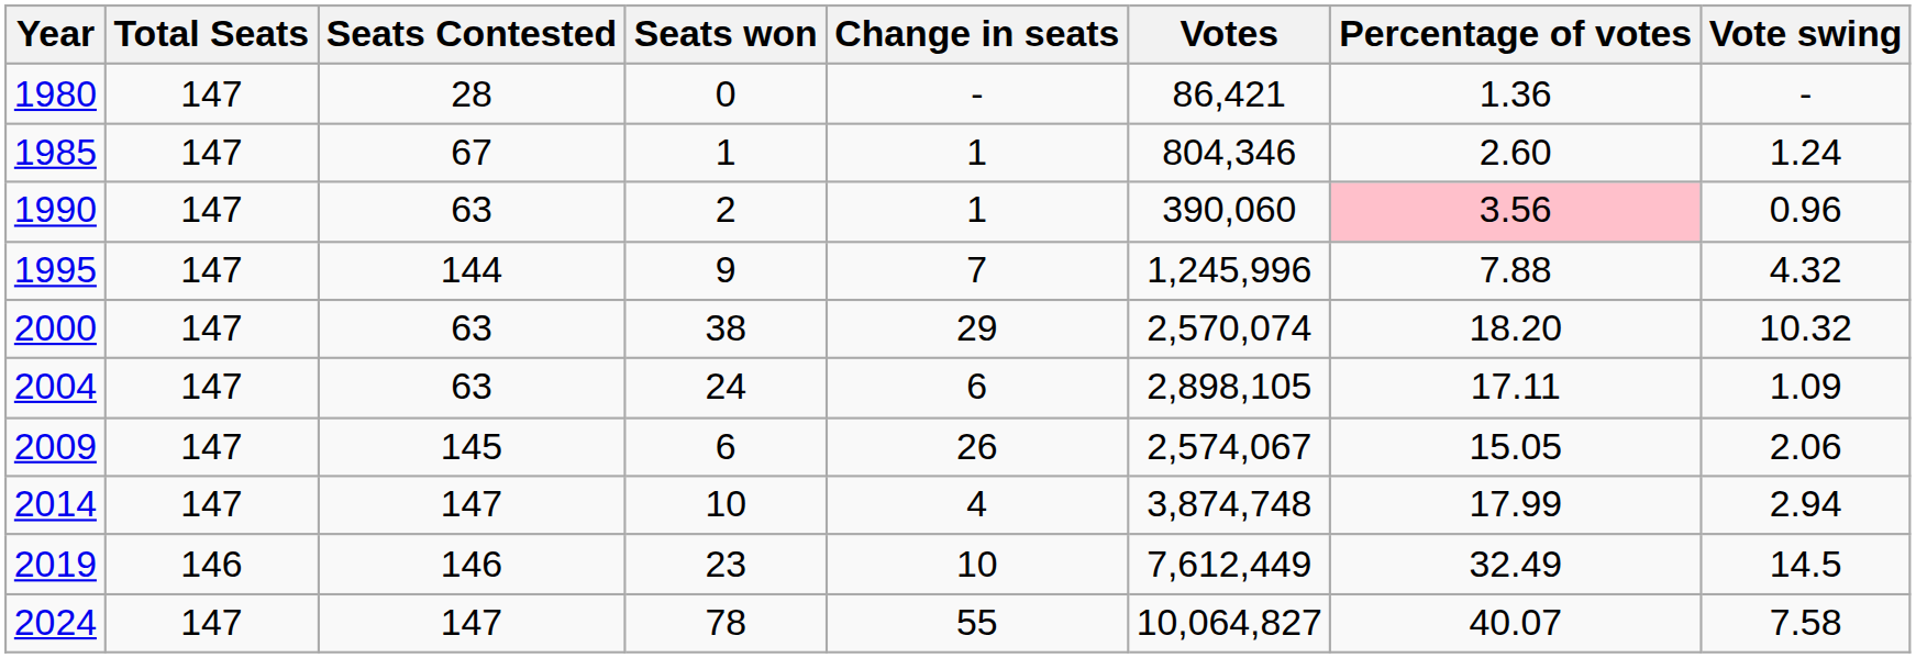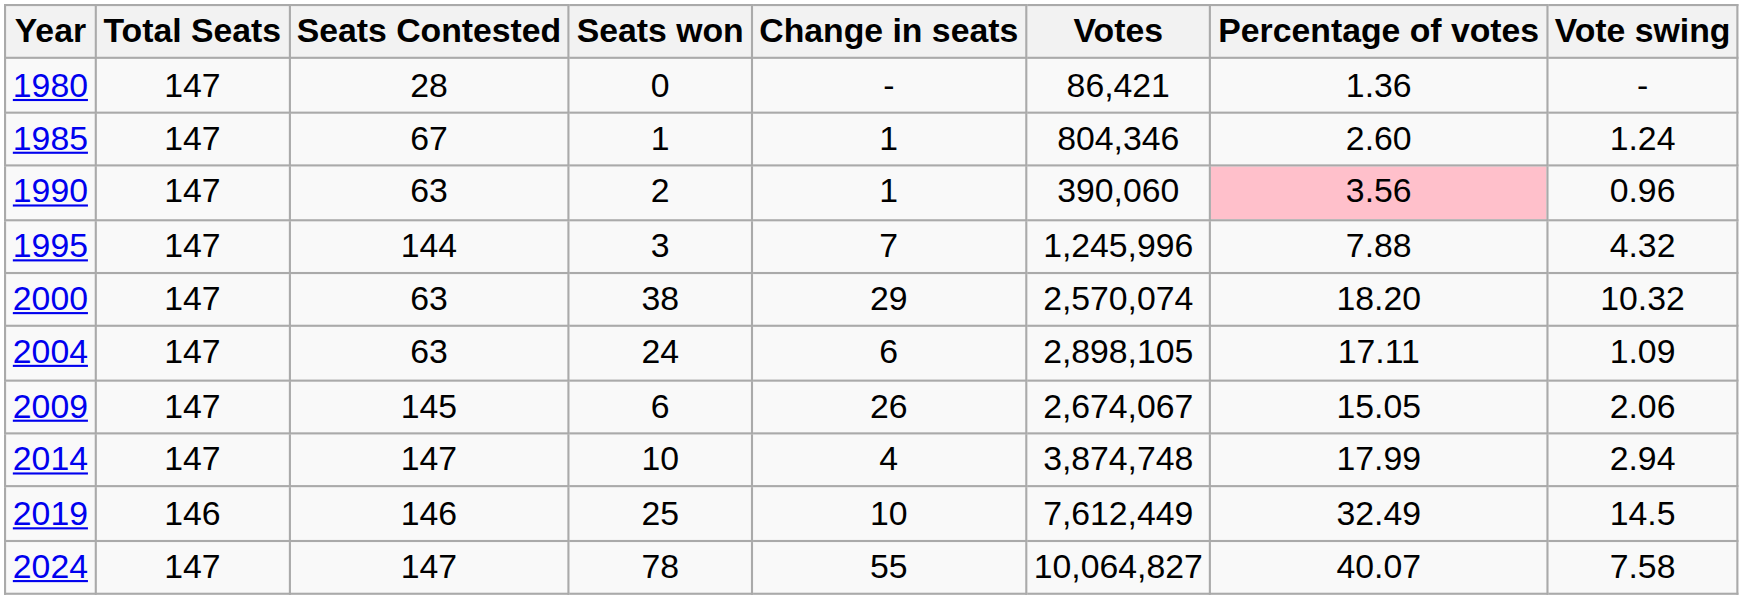1995 | Seats won: 9 -> 3
2009 | Votes: 2,574,067 -> 2,674,067
2019 | Seats won: 23 -> 25
